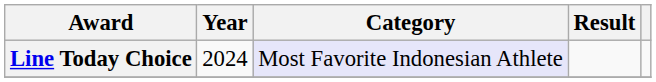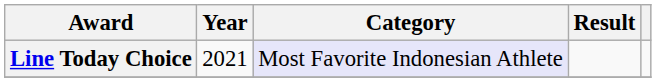Line Today Choice | Year: 2024 -> 2021
